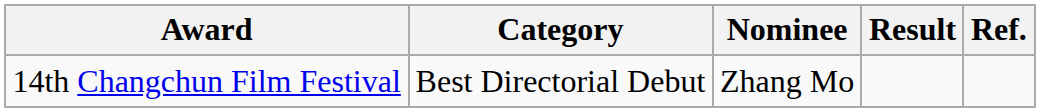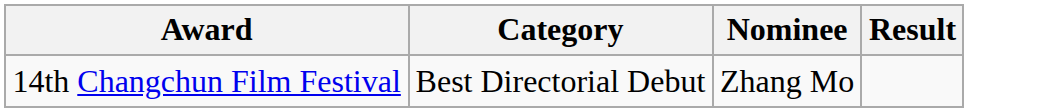- column: Ref.
